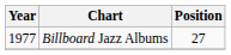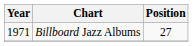Billboard Jazz Albums | Year: 1977 -> 1971
